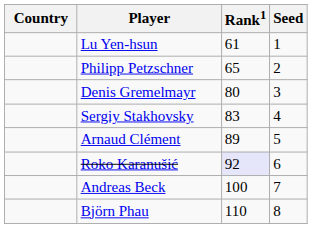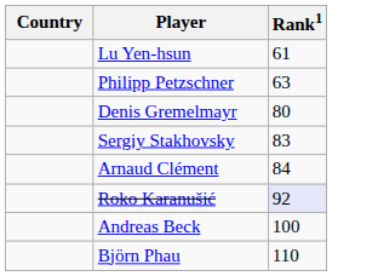- column: Seed | 1 | 2 | 3 | 4 | 5 | 6 | 7 | 8
Philipp Petzschner | Rank1: 65 -> 63
Arnaud Clément | Rank1: 89 -> 84
